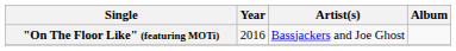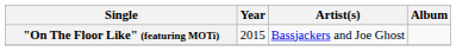"On The Floor Like" (featuring MOTi) | Year: 2016 -> 2015
